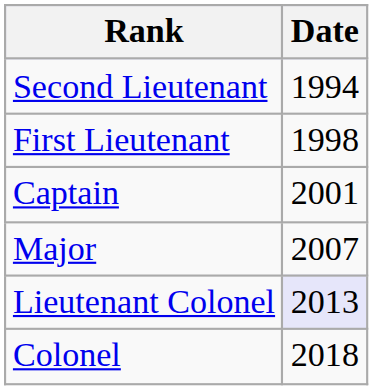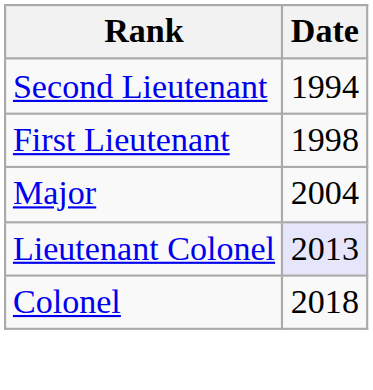- row: Captain | 2001
Major | Date: 2007 -> 2004
